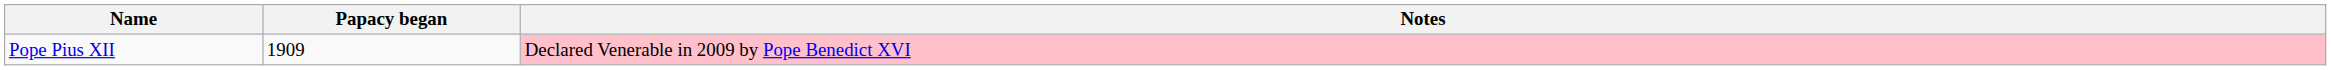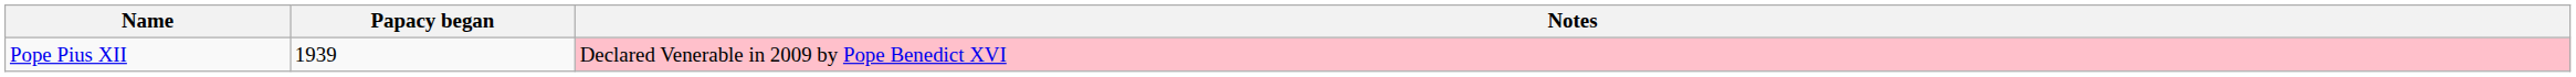Pope Pius XII | Papacy began: 1909 -> 1939
